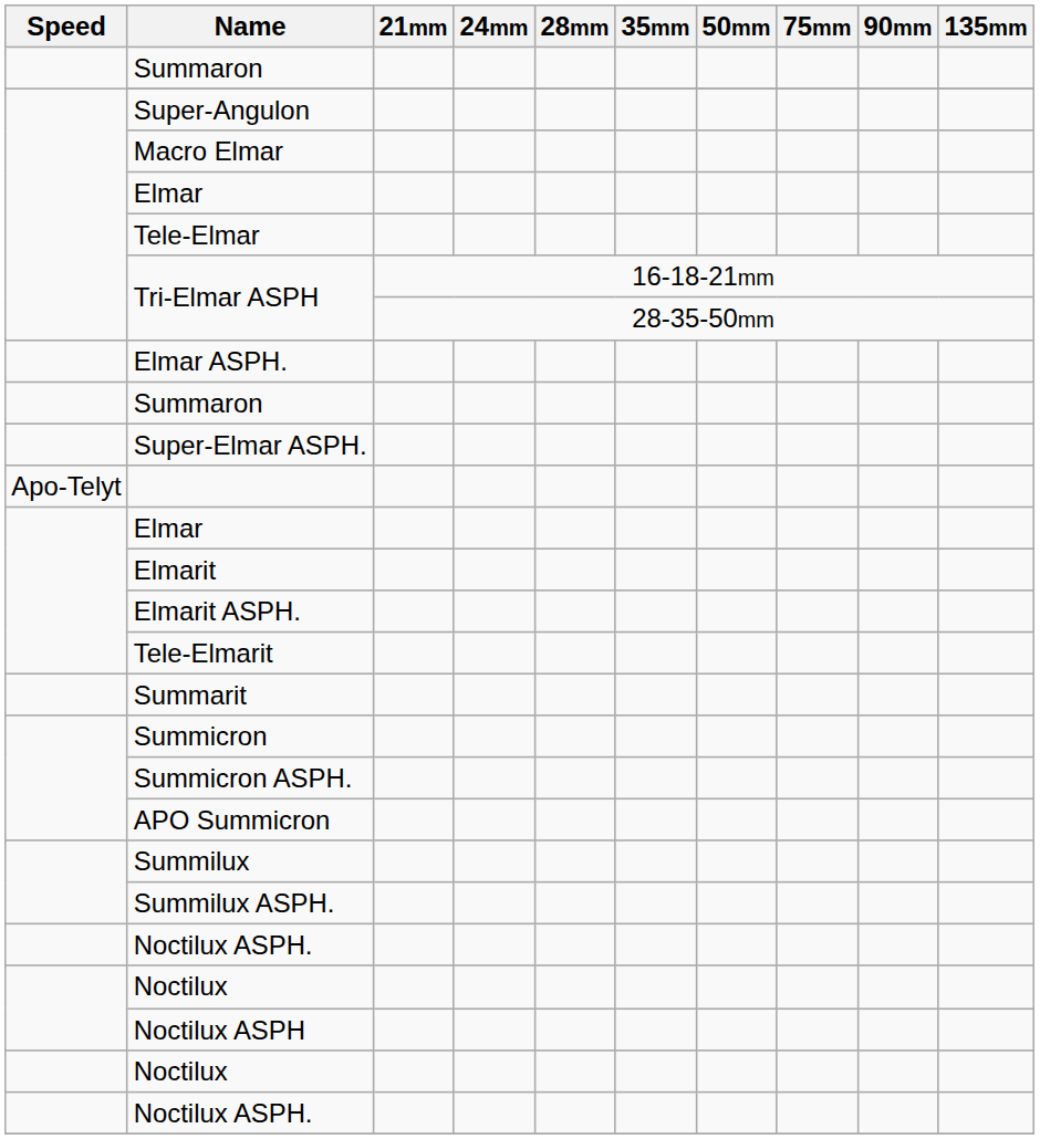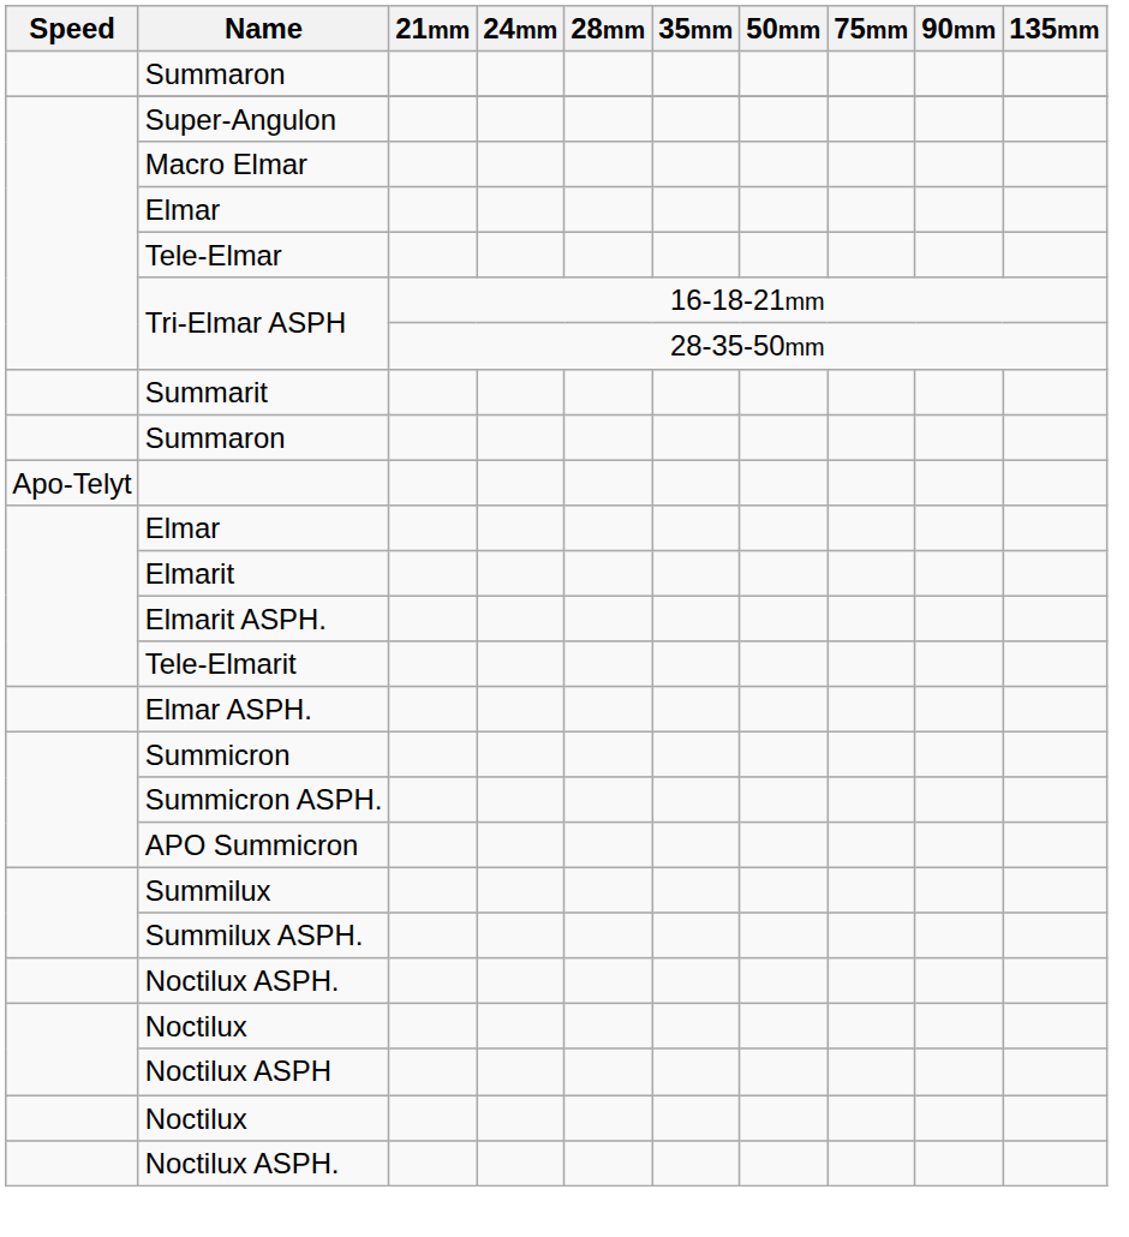rows swapped: Elmar ASPH. <-> Summarit
- row: Super-Elmar ASPH.
